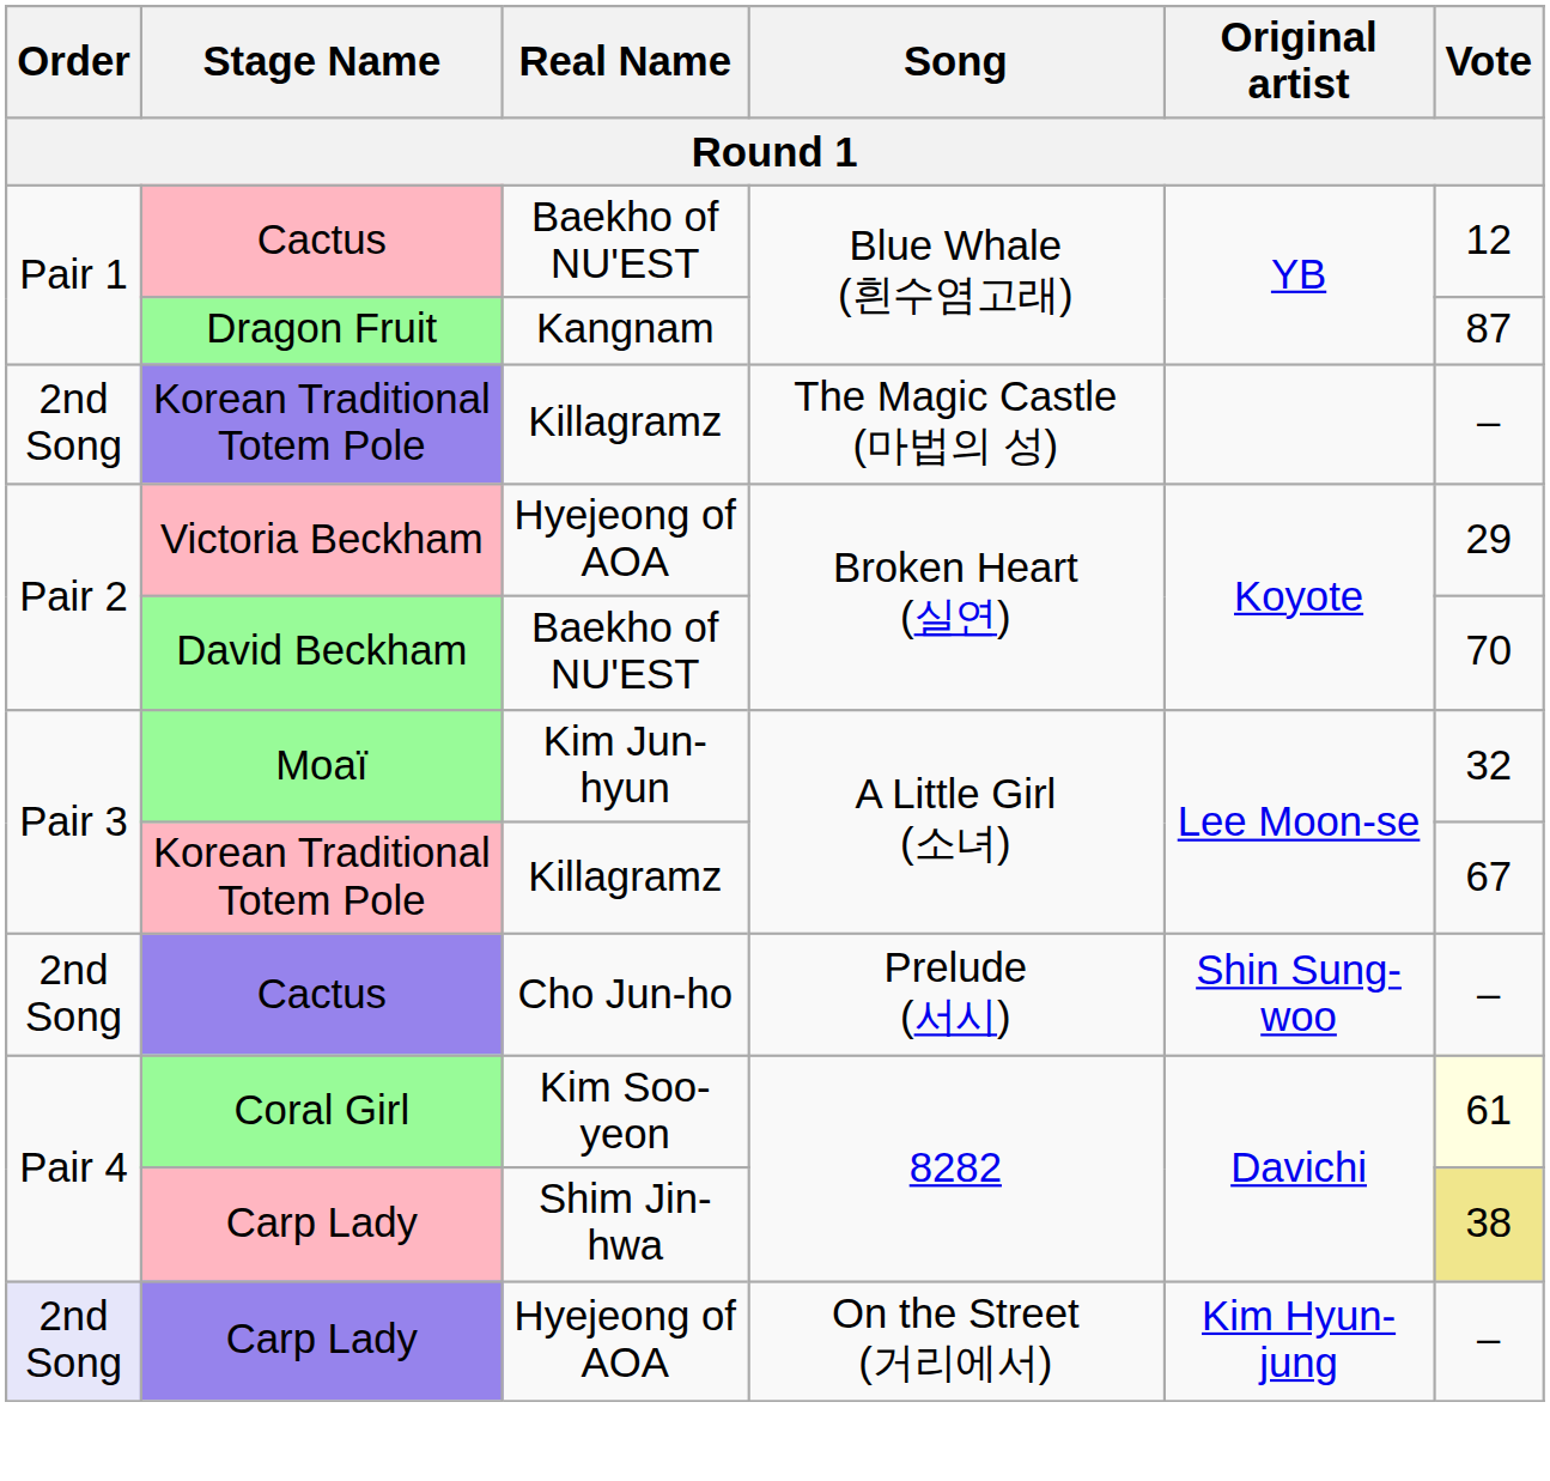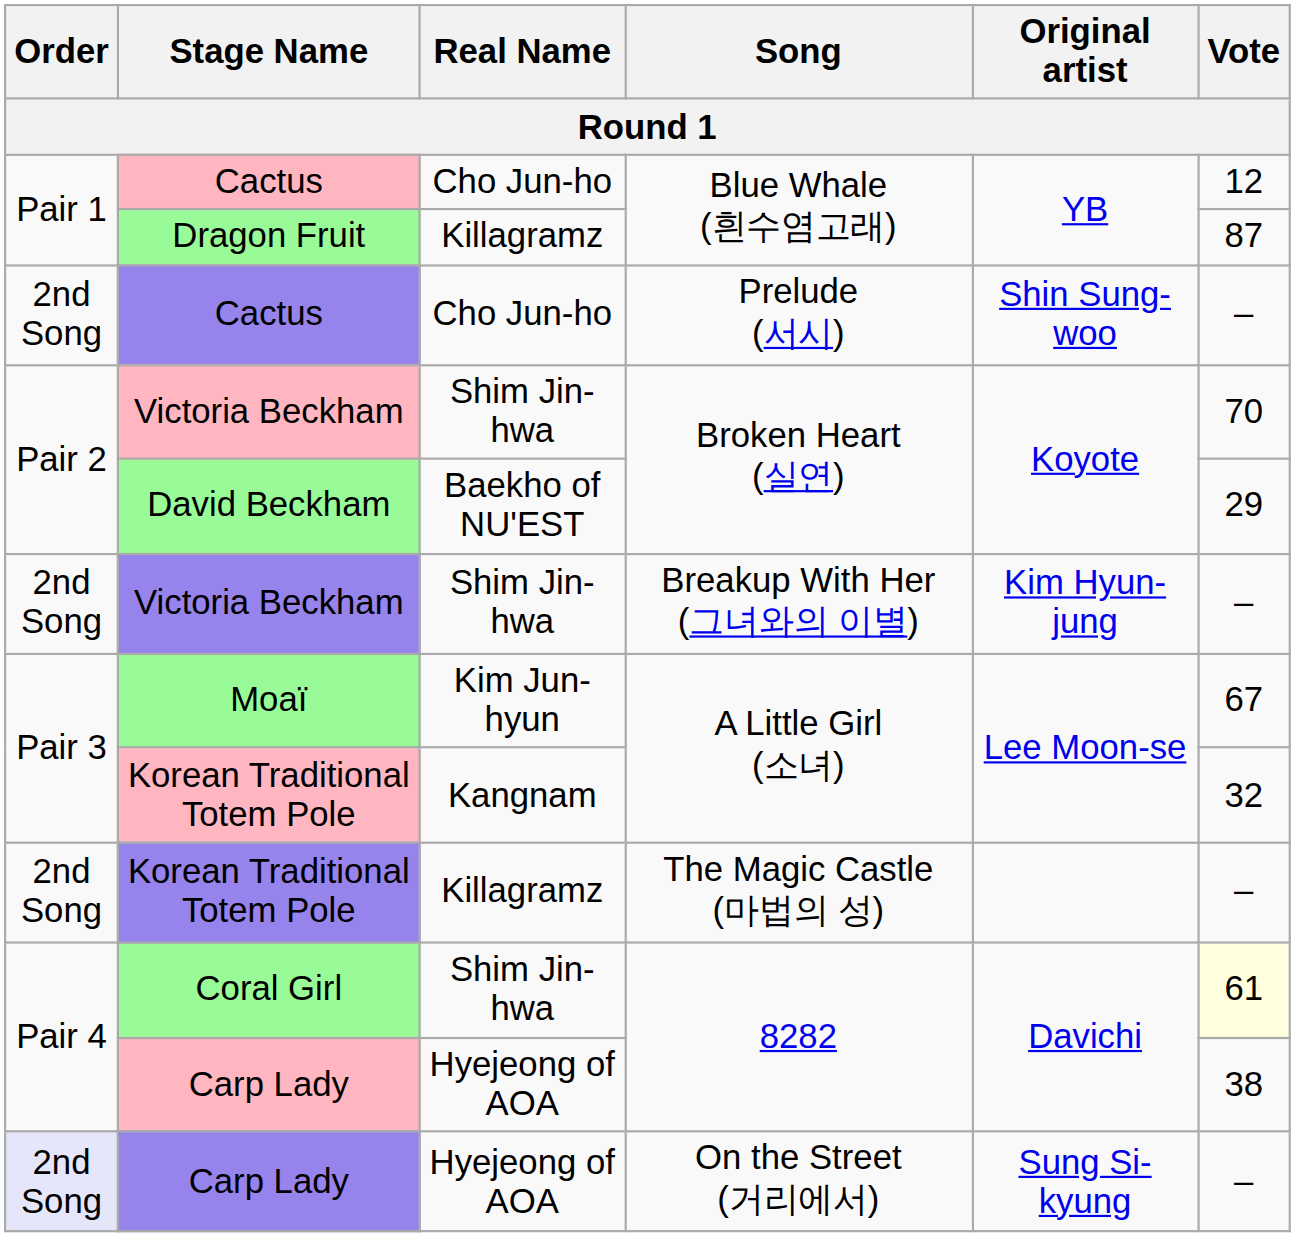Cactus / Blue Whale (흰수염고래) | Real Name: Baekho of NU'EST -> Cho Jun-ho
Dragon Fruit | Real Name: Kangnam -> Killagramz
rows swapped: Cactus / Prelude (서시) <-> Korean Traditional Totem Pole / The Magic Castle (마법의 성)
Victoria Beckham / Broken Heart (실연) | Real Name: Hyejeong of AOA -> Shim Jin-hwa
Victoria Beckham / Broken Heart (실연) | Vote: 29 -> 70
David Beckham | Vote: 70 -> 29
+ row: 2nd Song | Victoria Beckham | Shim Jin-hwa | Breakup With Her (그녀와의 이별) | Kim Hyun-jung | –
Moaï | Vote: 32 -> 67
Korean Traditional Totem Pole / A Little Girl (소녀) | Real Name: Killagramz -> Kangnam
Korean Traditional Totem Pole / A Little Girl (소녀) | Vote: 67 -> 32
Coral Girl | Real Name: Kim Soo-yeon -> Shim Jin-hwa
Carp Lady / 8282 | Real Name: Shim Jin-hwa -> Hyejeong of AOA
Carp Lady / 8282 | Vote: khaki background -> no background
Carp Lady / On the Street (거리에서) | Original artist: Kim Hyun-jung -> Sung Si-kyung
